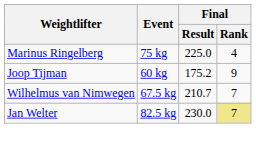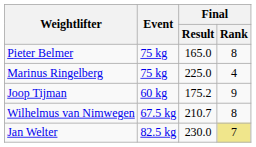+ row: Pieter Belmer | 75 kg | 165.0 | 8
Wilhelmus van Nimwegen | Final / Rank: 7 -> 8
